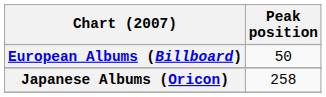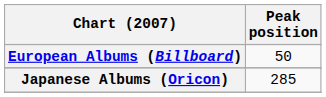Japanese Albums (Oricon) | Peak position: 258 -> 285
